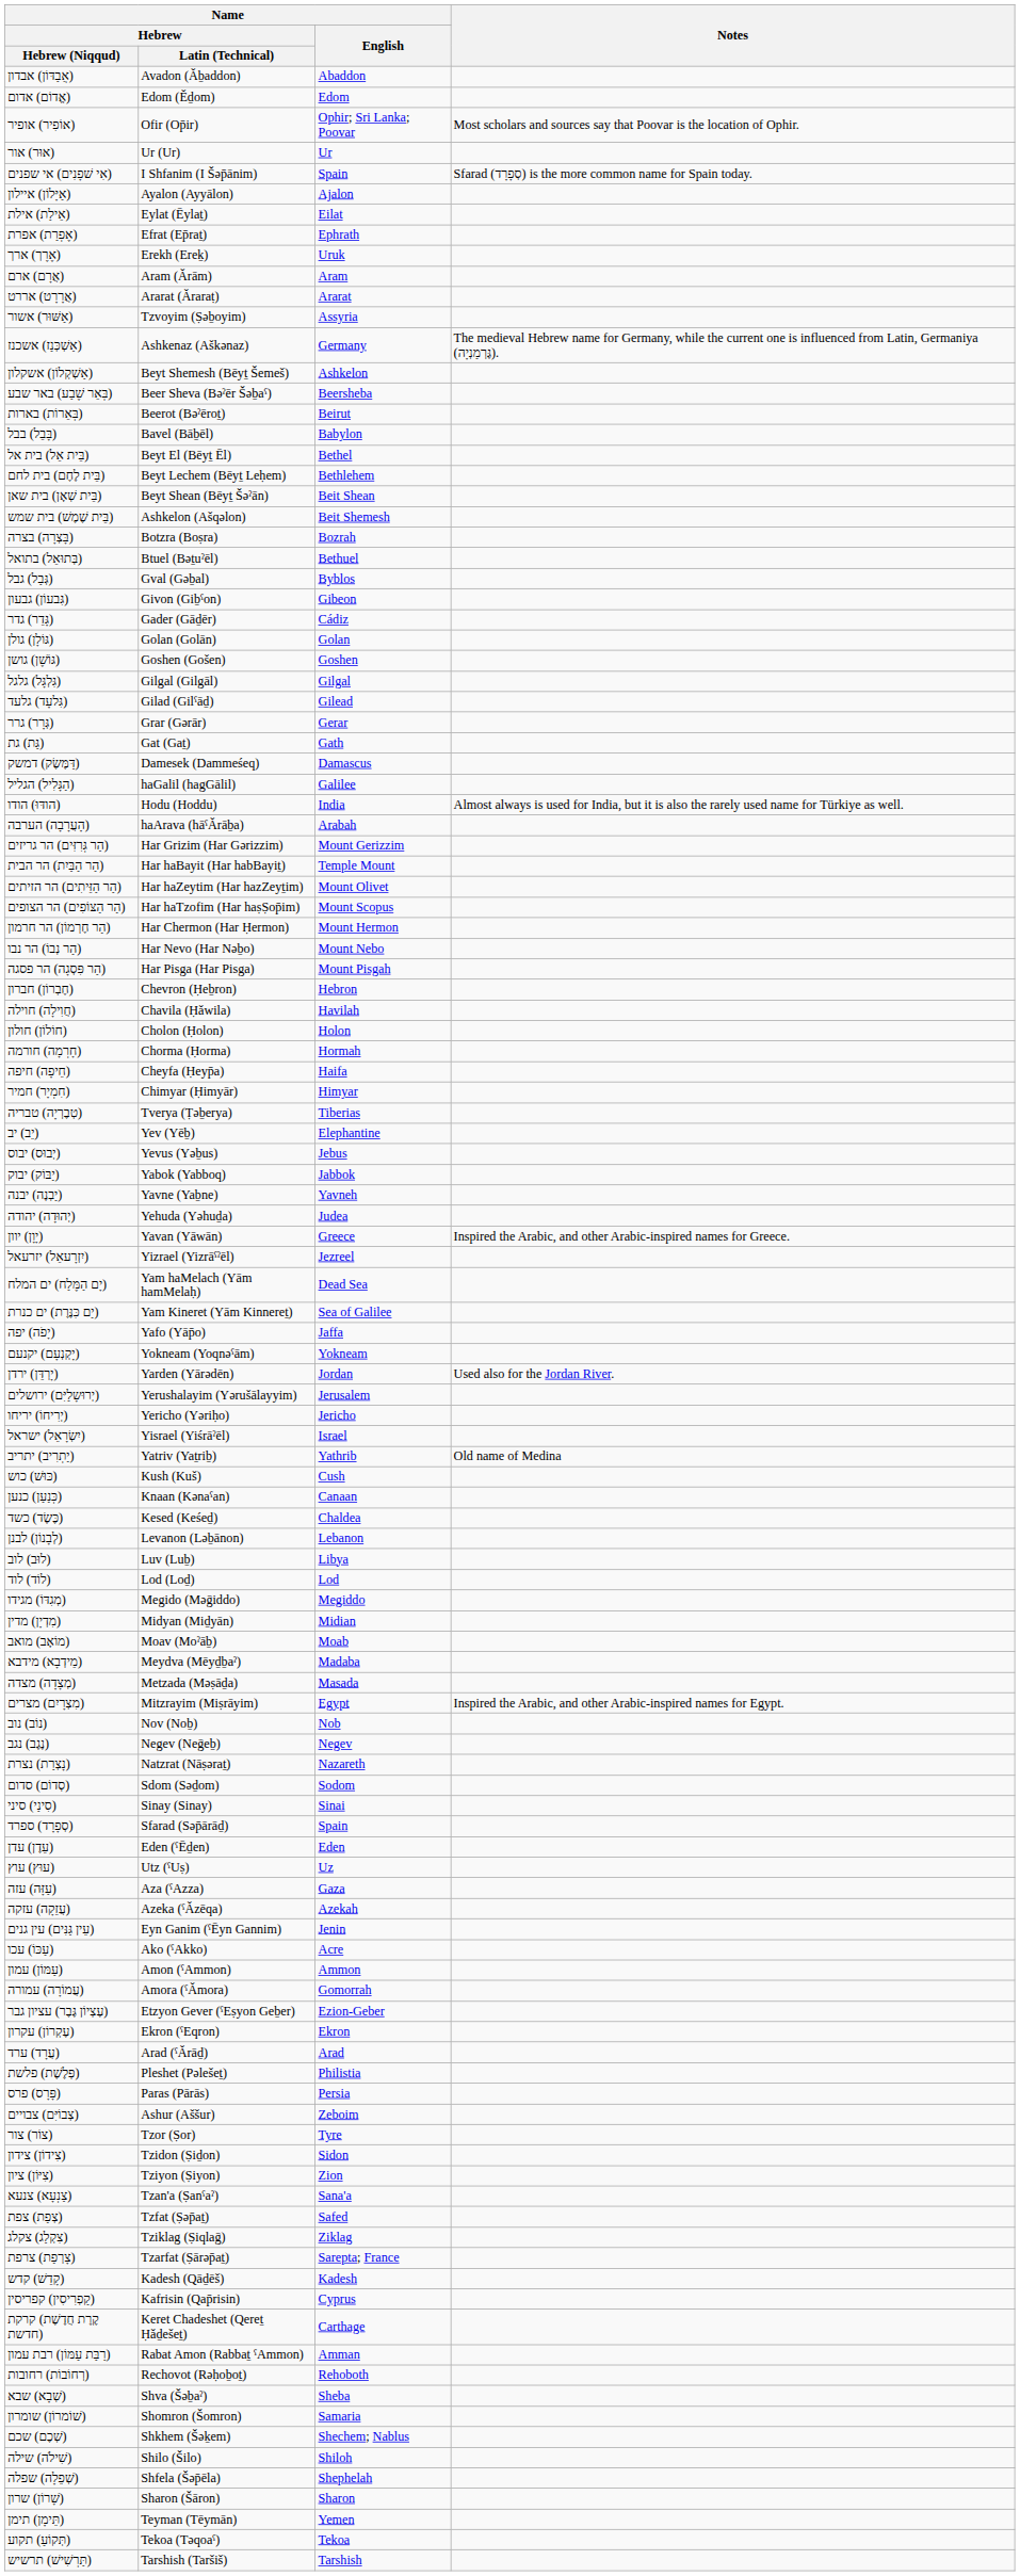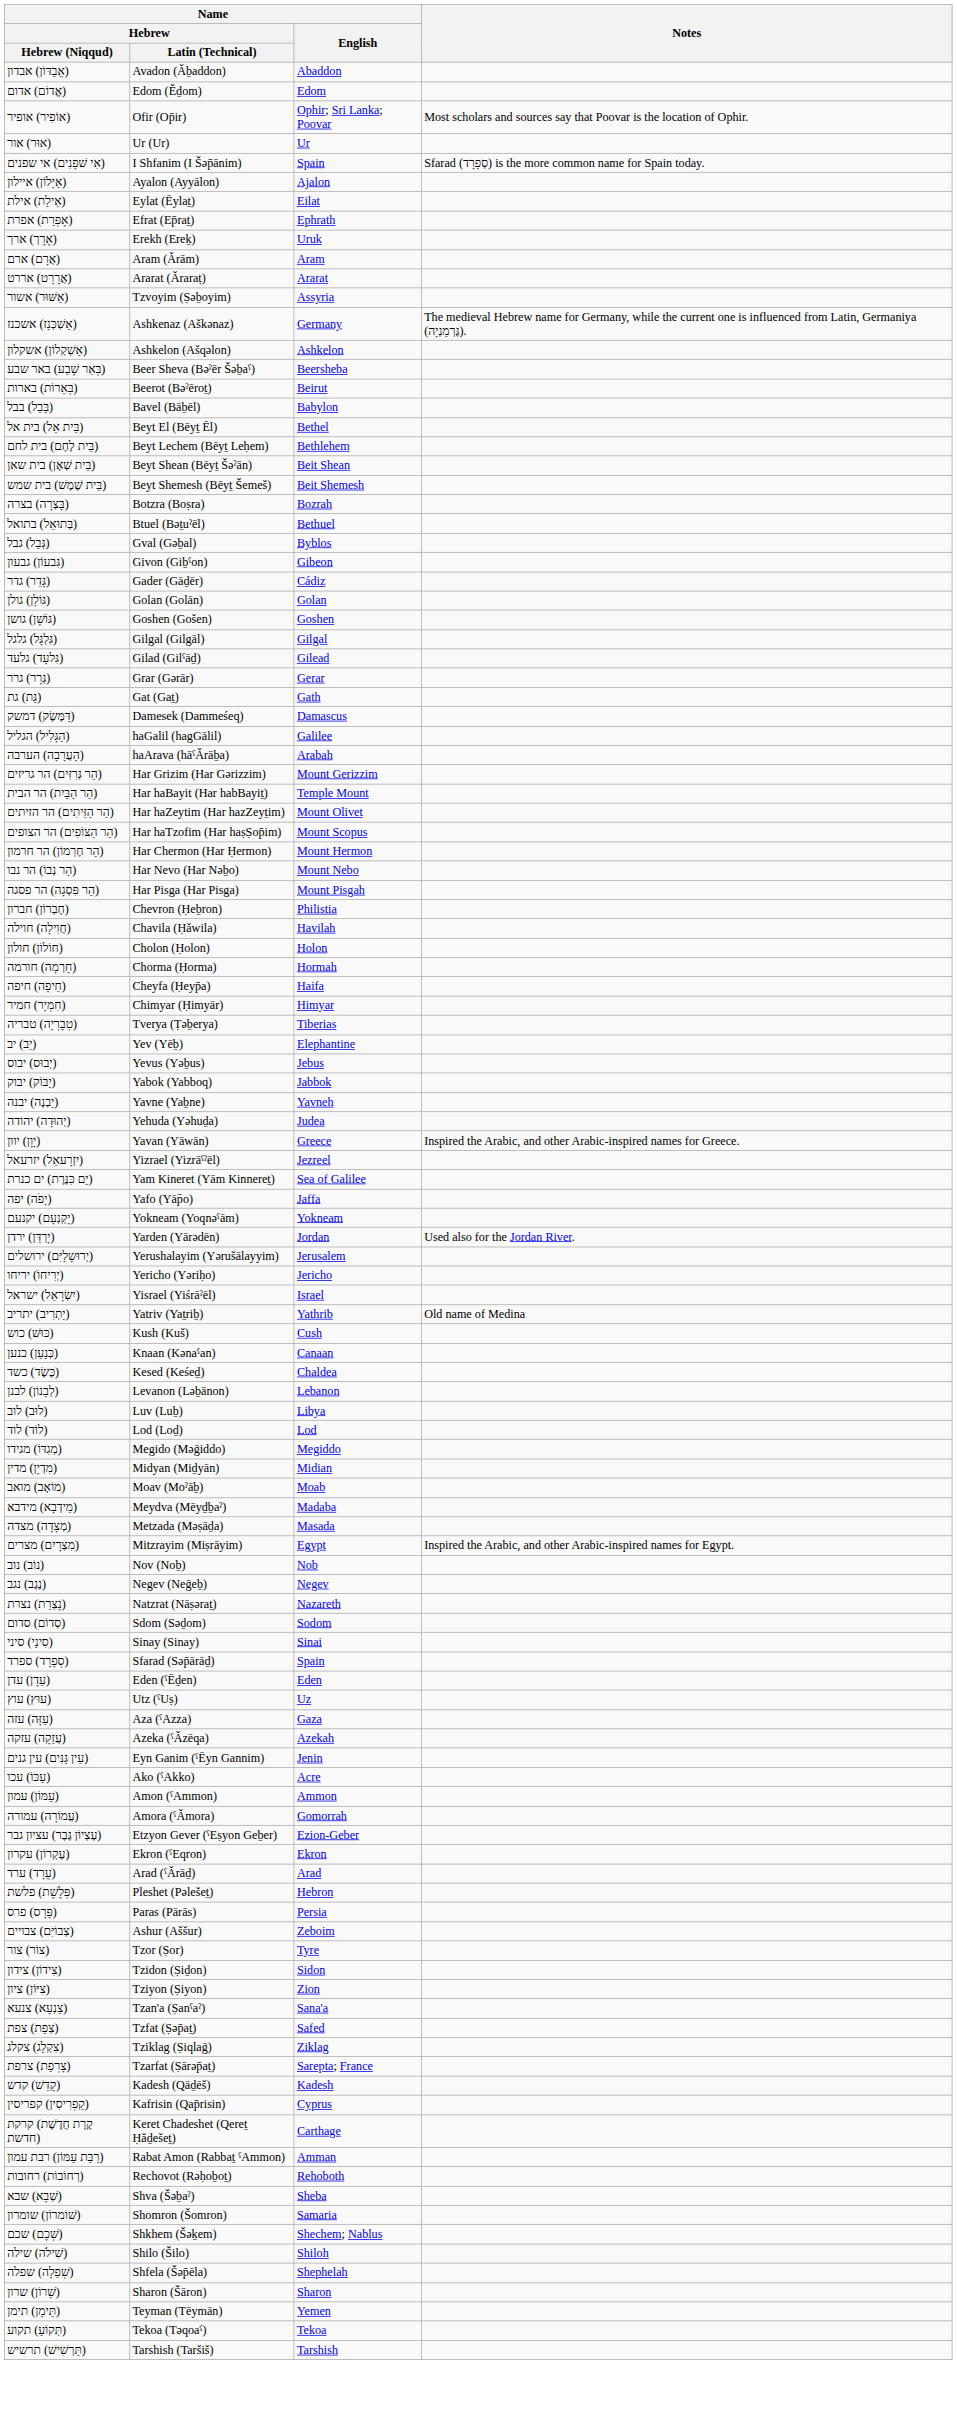אַשְׁקְלוֹן) אשקלון) | Name / Hebrew / Latin (Technical): Beyt Shemesh (Bēyṯ Šemeš) -> Ashkelon (Ašqəlon)
בֵּית שֶׁמֶשׁ) בית שמש) | Name / Hebrew / Latin (Technical): Ashkelon (Ašqəlon) -> Beyt Shemesh (Bēyṯ Šemeš)
- row: הודּוּ) הודו) | Hodu (Hoddu) | India | Almost always is used for India, but it is also the rarely used name for Türkiye as well.
חֶבְרוֹן) חברון) | Name / English: Hebron -> Philistia
- row: יָם הַמֶּלַח) ים המלח) | Yam haMelach (Yām hamMelaḥ) | Dead Sea
פְּלֶשֶׁת) פלשת) | Name / English: Philistia -> Hebron
